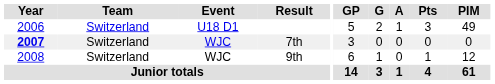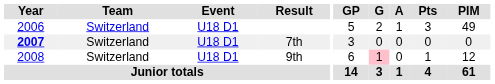7th | Event: WJC -> U18 D1
9th | Event: WJC -> U18 D1
9th | G: no background -> pink background
